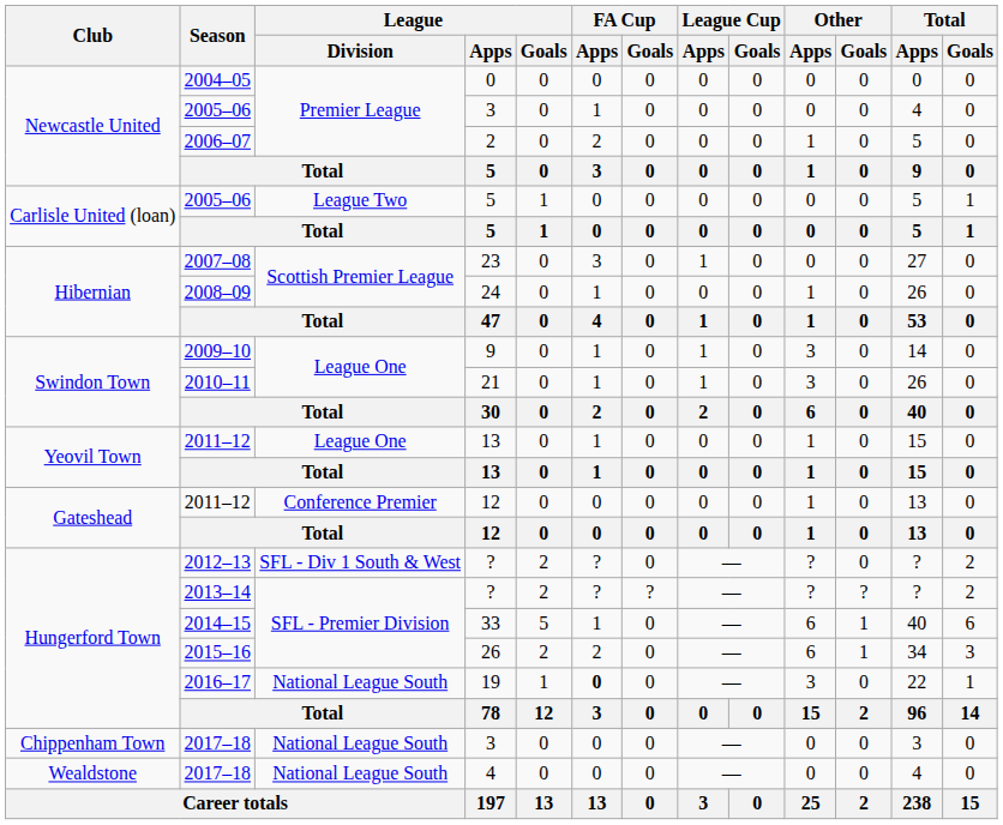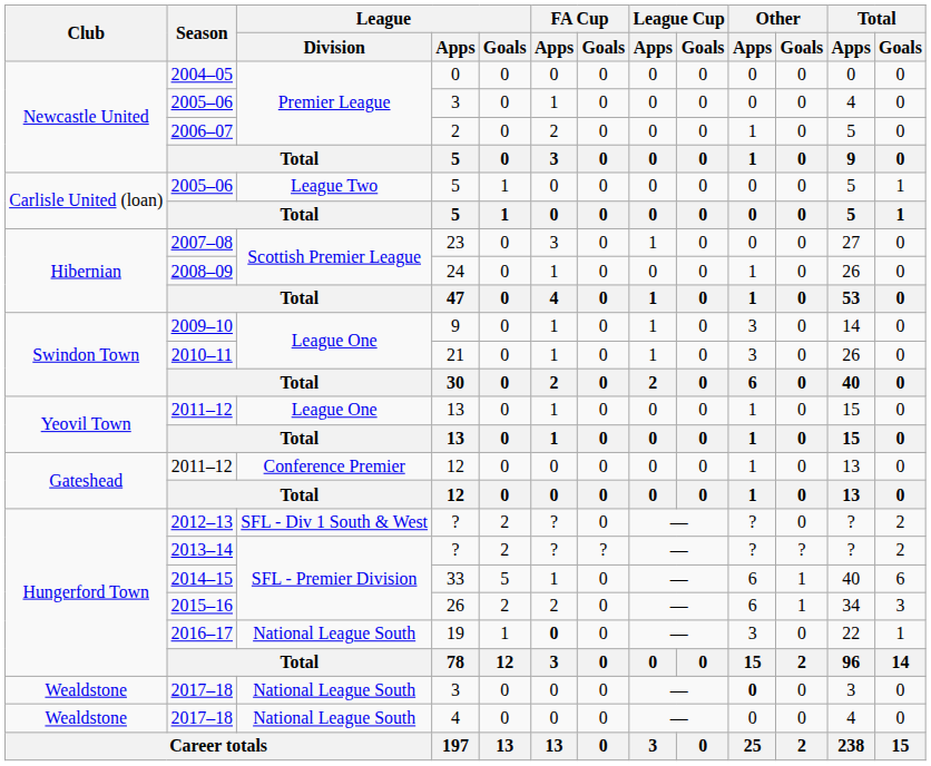2017–18 / 3 | Club: Chippenham Town -> Wealdstone
2017–18 / 3 | Other / Apps: normal -> bold
